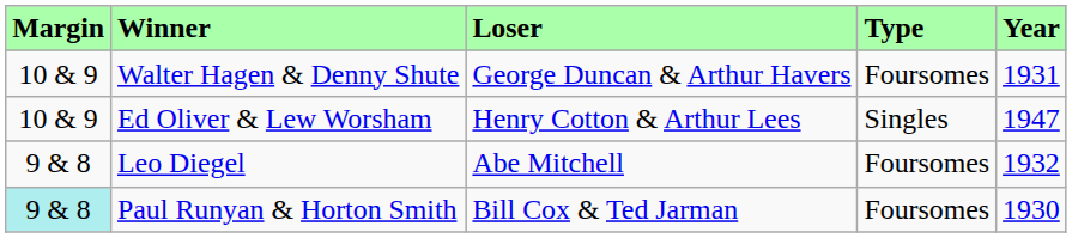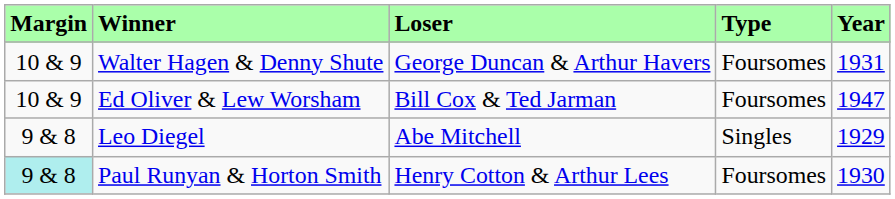Ed Oliver & Lew Worsham | Loser: Henry Cotton & Arthur Lees -> Bill Cox & Ted Jarman
Ed Oliver & Lew Worsham | Type: Singles -> Foursomes
Leo Diegel | Type: Foursomes -> Singles
Leo Diegel | Year: 1932 -> 1929
Paul Runyan & Horton Smith | Loser: Bill Cox & Ted Jarman -> Henry Cotton & Arthur Lees
